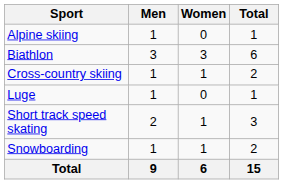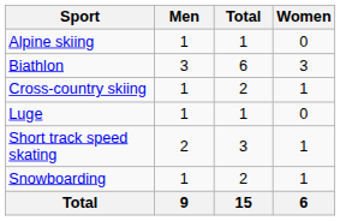columns swapped: Women <-> Total
